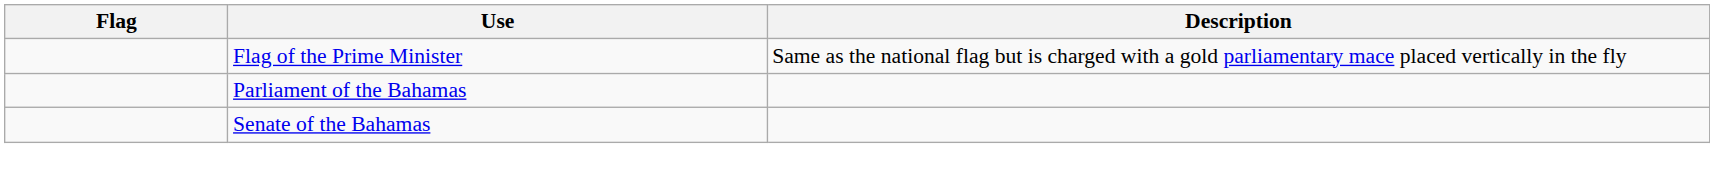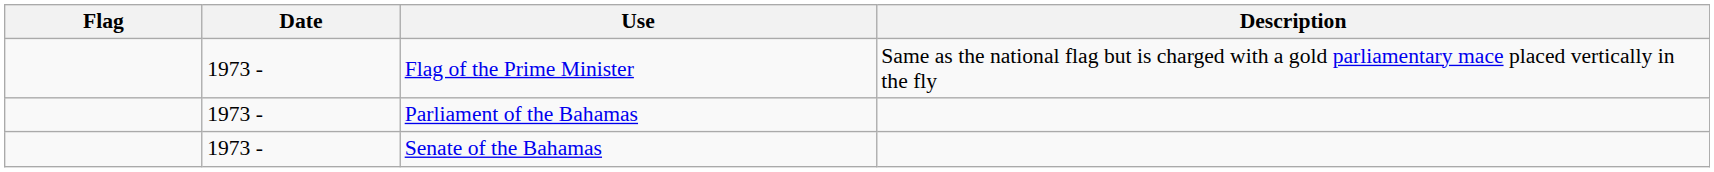+ column: Date | 1973 - | 1973 - | 1973 -
